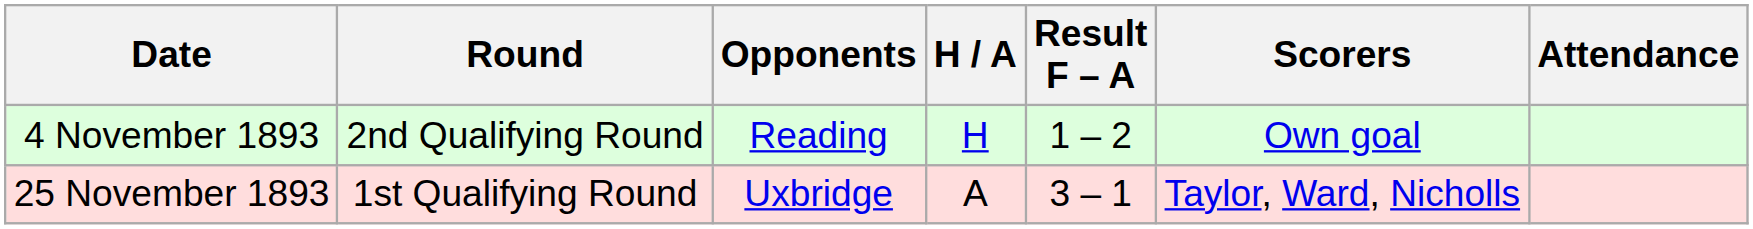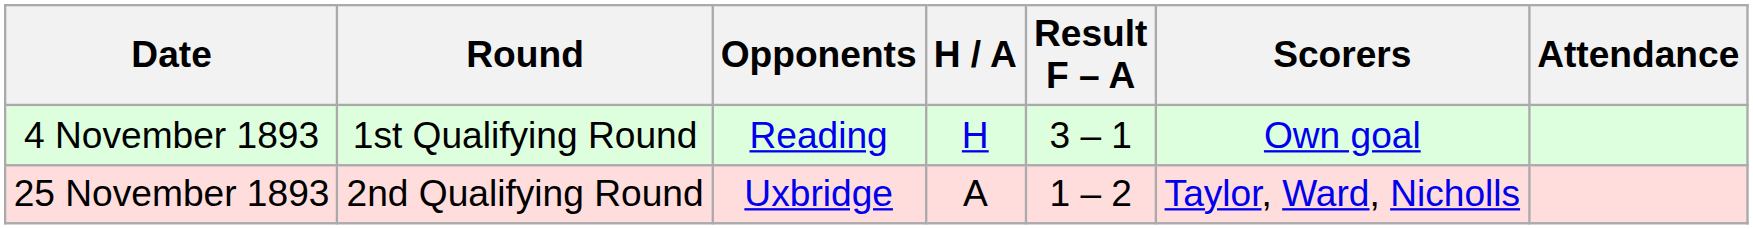4 November 1893 | Round: 2nd Qualifying Round -> 1st Qualifying Round
4 November 1893 | Result F – A: 1 – 2 -> 3 – 1
25 November 1893 | Round: 1st Qualifying Round -> 2nd Qualifying Round
25 November 1893 | Result F – A: 3 – 1 -> 1 – 2
